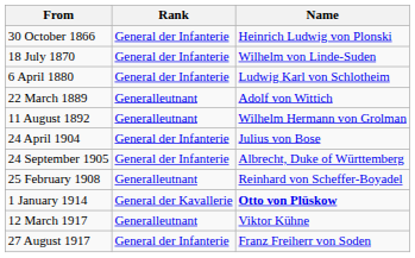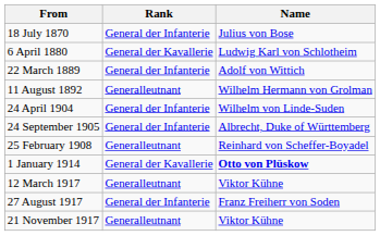- row: 30 October 1866 | General der Infanterie | Heinrich Ludwig von Plonski
18 July 1870 | Name: Wilhelm von Linde-Suden -> Julius von Bose
6 April 1880 | Rank: General der Infanterie -> General der Kavallerie
22 March 1889 | Rank: Generalleutnant -> General der Infanterie
24 April 1904 | Name: Julius von Bose -> Wilhelm von Linde-Suden
+ row: 21 November 1917 | Generalleutnant | Viktor Kühne
